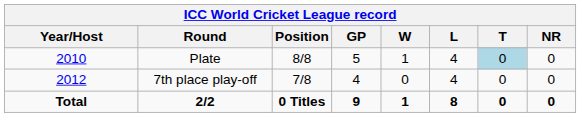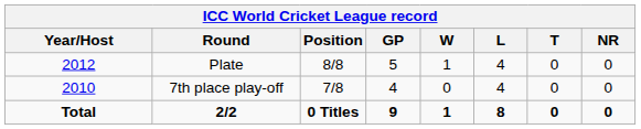Plate | Year/Host: 2010 -> 2012
Plate | T: lightblue background -> no background
7th place play-off | Year/Host: 2012 -> 2010
